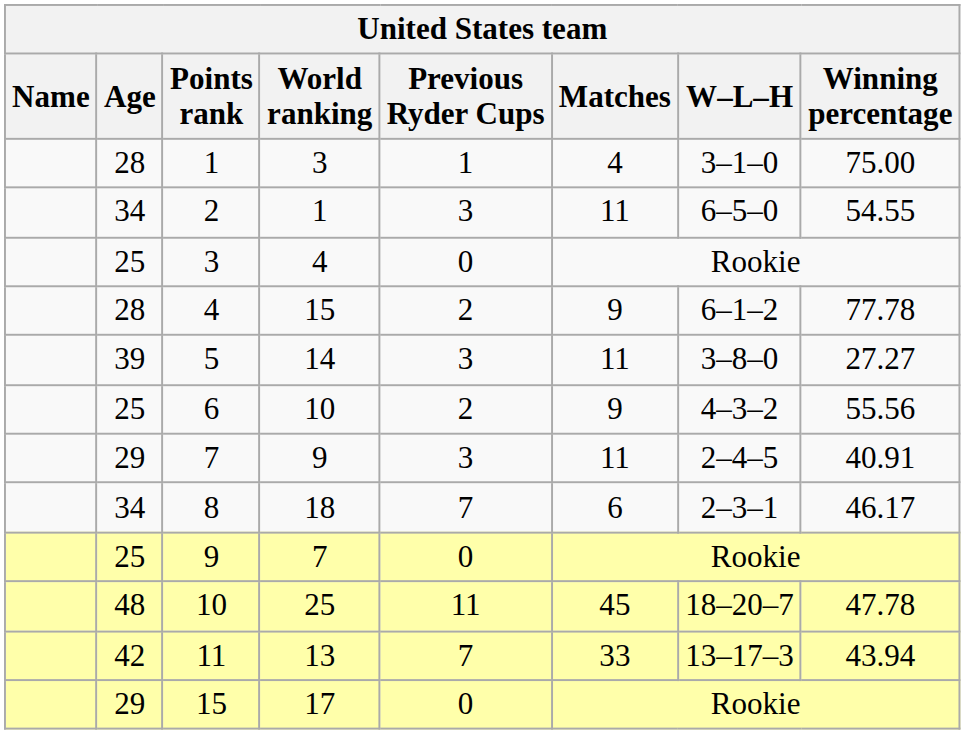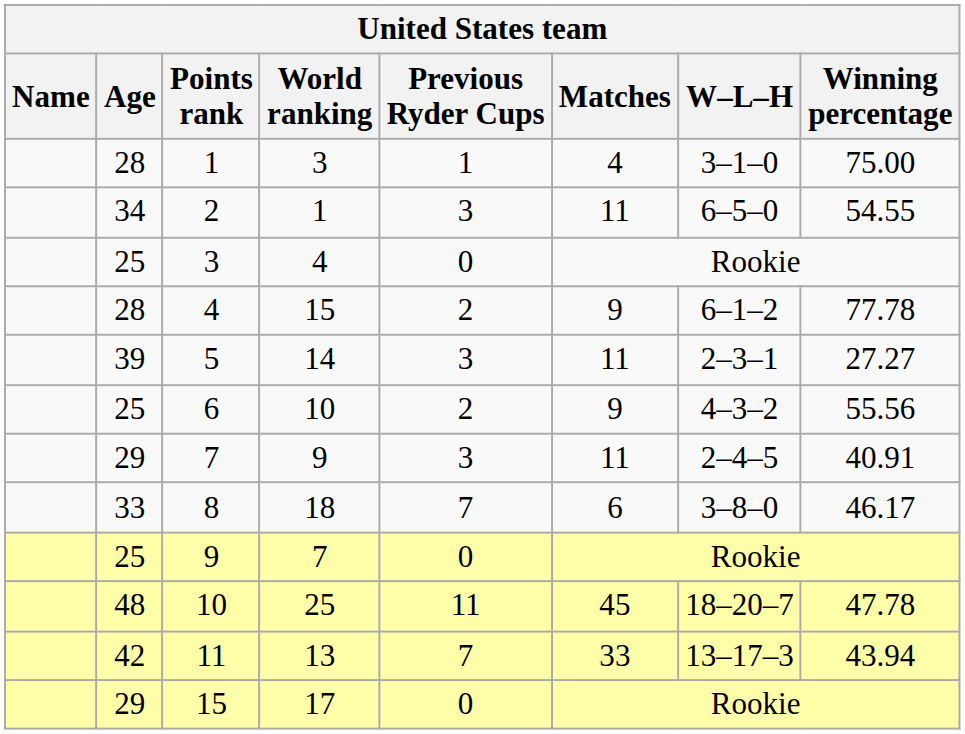5 | W–L–H: 3–8–0 -> 2–3–1
8 | Age: 34 -> 33
8 | W–L–H: 2–3–1 -> 3–8–0
